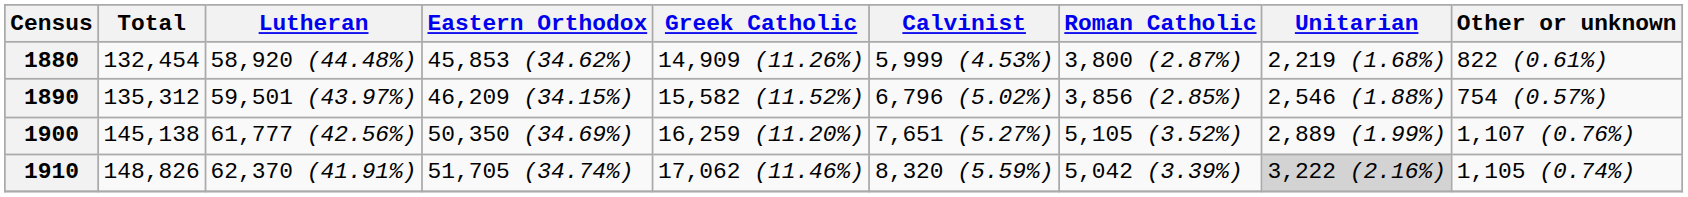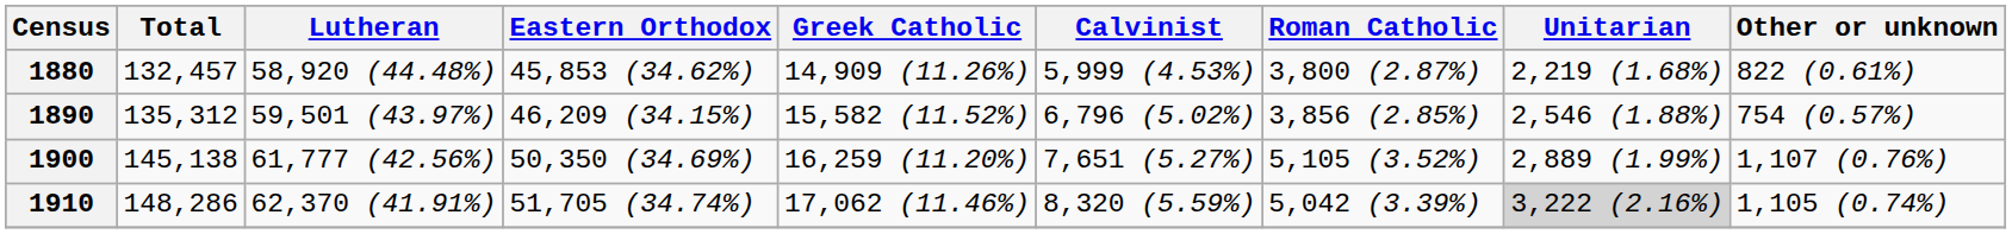1880 | Total: 132,454 -> 132,457
1910 | Total: 148,826 -> 148,286
